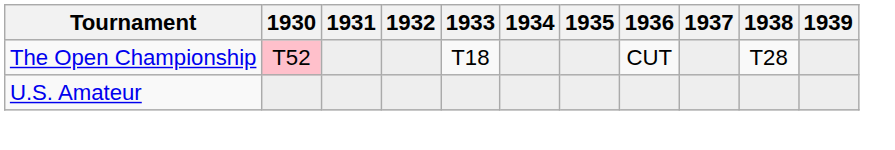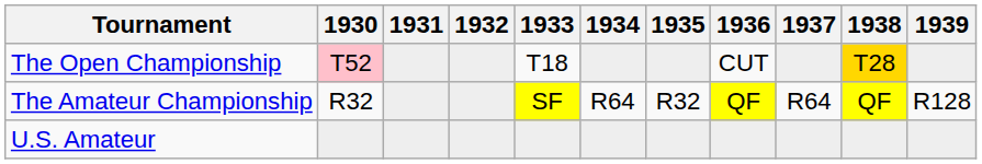The Open Championship | 1938: no background -> gold background
+ row: The Amateur Championship | R32 | SF | R64 | R32 | QF | R64 | QF | R128
